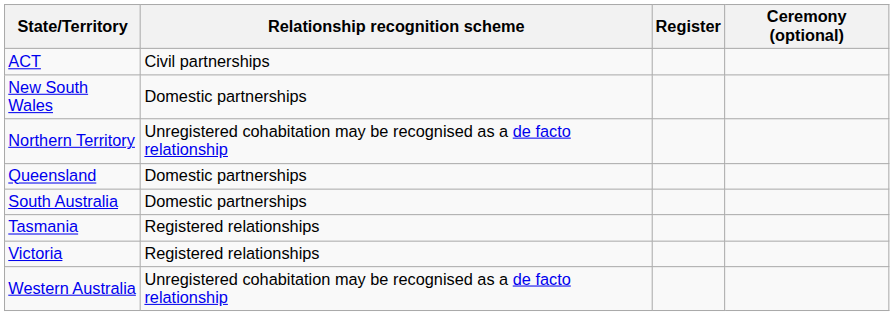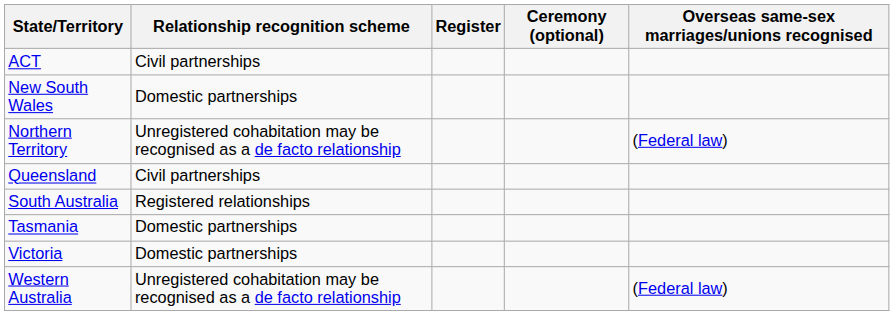+ column: Overseas same-sex marriages/unions recognised | (Federal law) | (Federal law)
Queensland | Relationship recognition scheme: Domestic partnerships -> Civil partnerships
South Australia | Relationship recognition scheme: Domestic partnerships -> Registered relationships
Tasmania | Relationship recognition scheme: Registered relationships -> Domestic partnerships
Victoria | Relationship recognition scheme: Registered relationships -> Domestic partnerships
